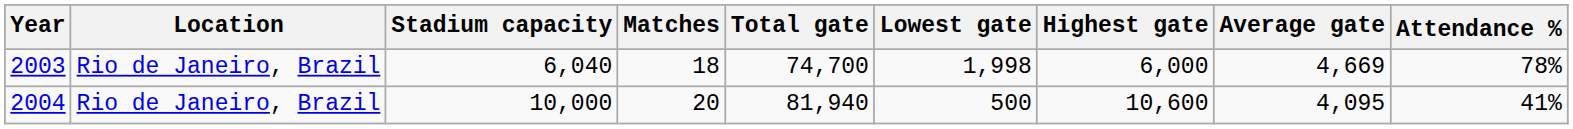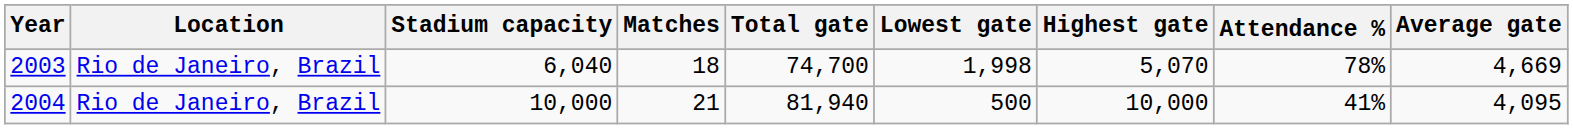columns swapped: Average gate <-> Attendance %
2003 | Highest gate: 6,000 -> 5,070
2004 | Matches: 20 -> 21
2004 | Highest gate: 10,600 -> 10,000
